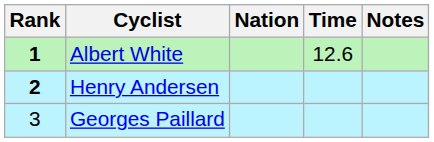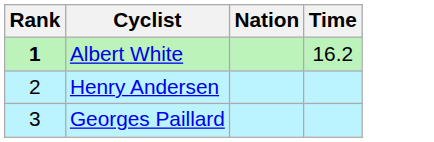- column: Notes
Albert White | Time: 12.6 -> 16.2
Henry Andersen | Rank: bold -> normal
